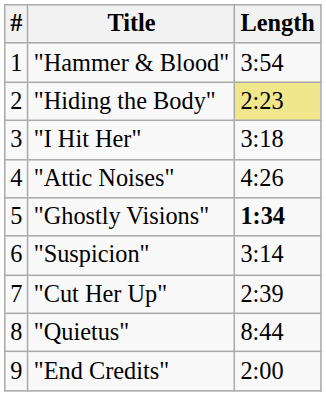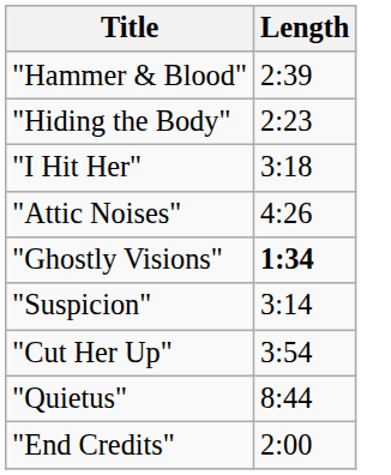- column: # | 1 | 2 | 3 | 4 | 5 | 6 | 7 | 8 | 9
"Hammer & Blood" | Length: 3:54 -> 2:39
"Hiding the Body" | Length: khaki background -> no background
"Cut Her Up" | Length: 2:39 -> 3:54
